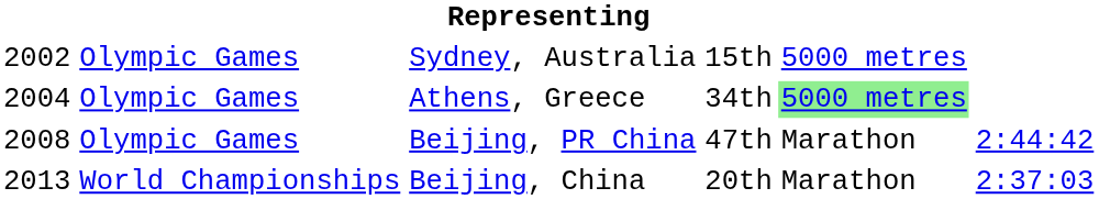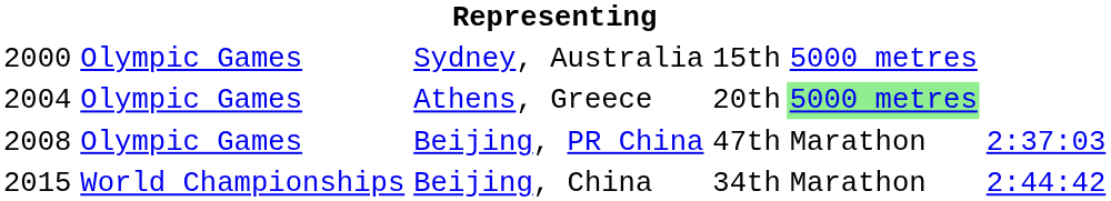Sydney, Australia | column 1: 2002 -> 2000
Athens, Greece | column 4: 34th -> 20th
Beijing, PR China | column 6: 2:44:42 -> 2:37:03
Beijing, China | column 1: 2013 -> 2015
Beijing, China | column 4: 20th -> 34th
Beijing, China | column 6: 2:37:03 -> 2:44:42
